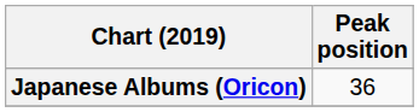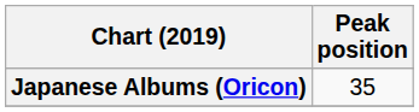Japanese Albums (Oricon) | Peak position: 36 -> 35
